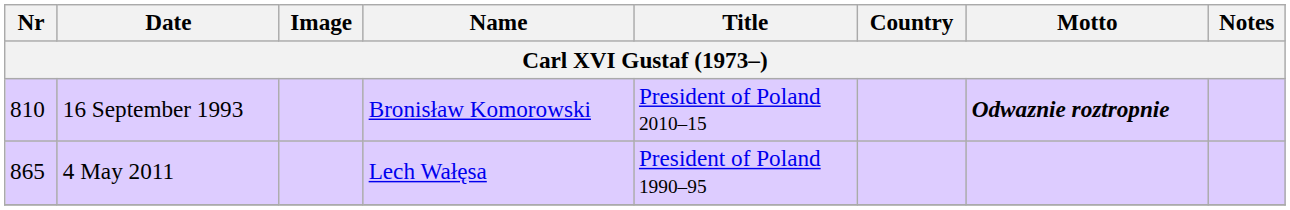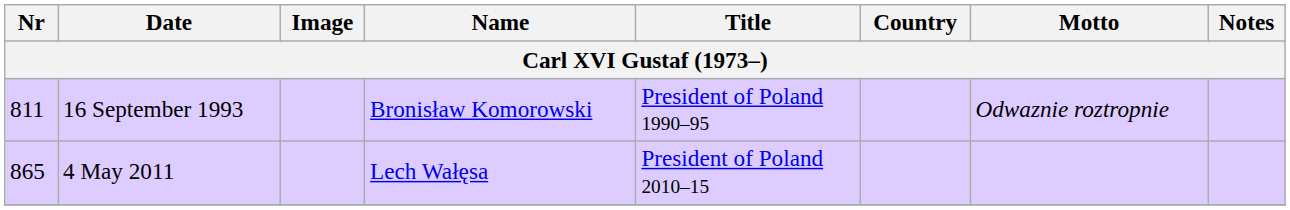16 September 1993 | Nr: 810 -> 811
16 September 1993 | Title: President of Poland 2010–15 -> President of Poland 1990–95
16 September 1993 | Motto: bold -> normal
4 May 2011 | Title: President of Poland 1990–95 -> President of Poland 2010–15
